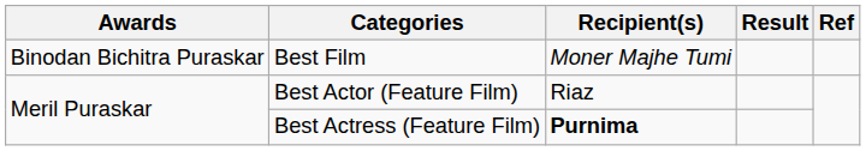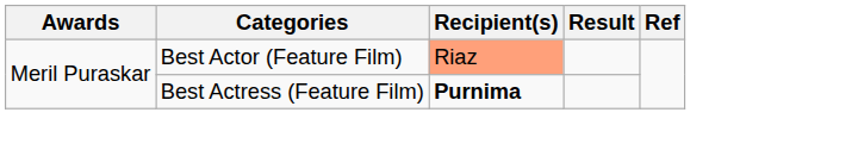- row: Binodan Bichitra Puraskar | Best Film | Moner Majhe Tumi
Best Actor (Feature Film) | Recipient(s): no background -> lightsalmon background
